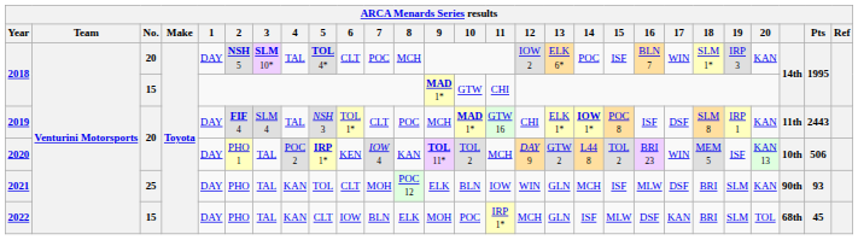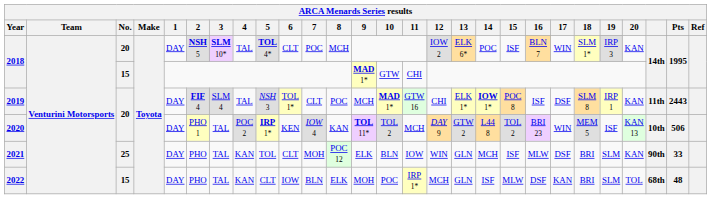2021 | Pts: 93 -> 33
2022 | Pts: 45 -> 48
